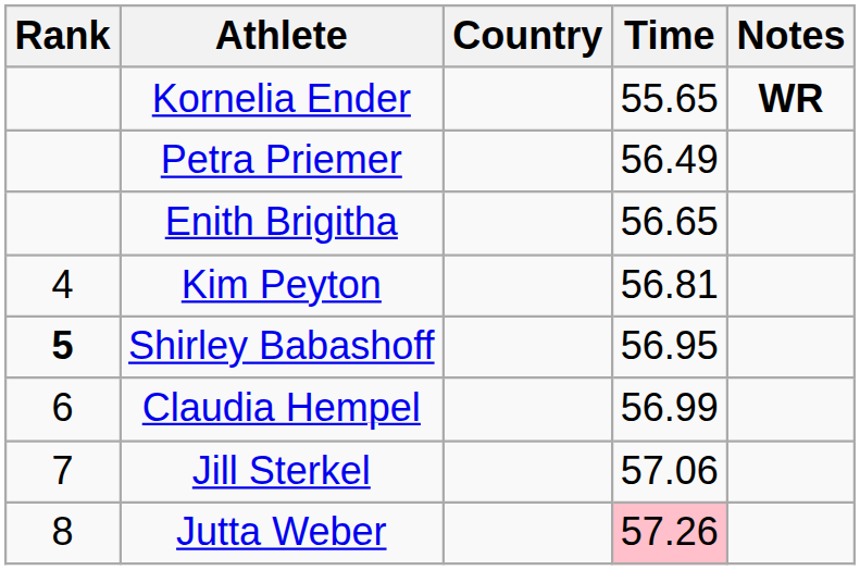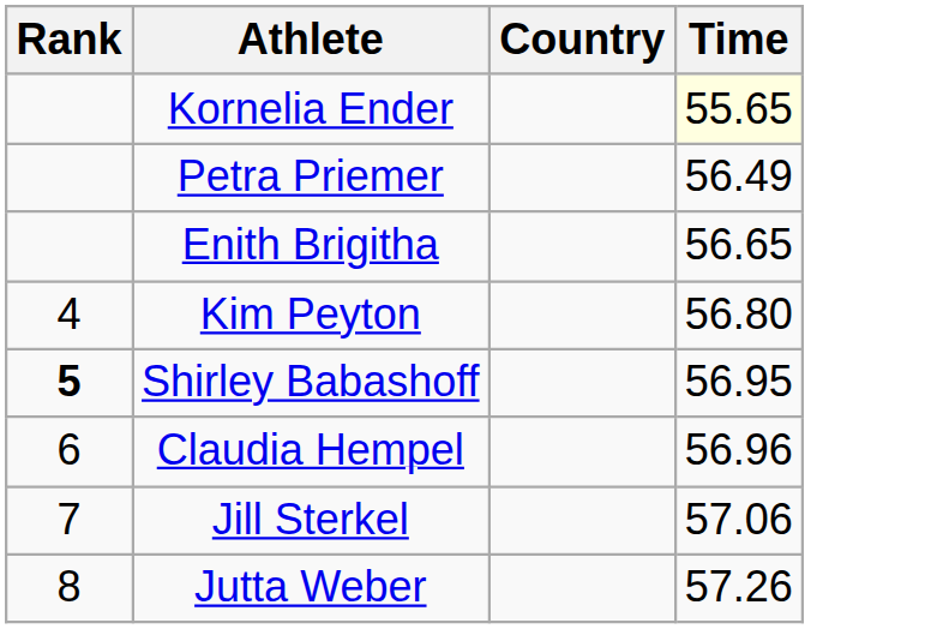- column: Notes | WR
Kornelia Ender | Time: no background -> lightyellow background
Kim Peyton | Time: 56.81 -> 56.80
Claudia Hempel | Time: 56.99 -> 56.96
Jutta Weber | Time: pink background -> no background
